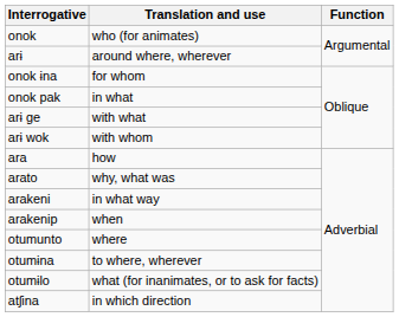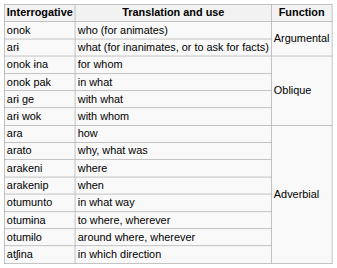arɨ | Translation and use: around where, wherever -> what (for inanimates, or to ask for facts)
arakeni | Translation and use: in what way -> where
otumunto | Translation and use: where -> in what way
otumɨlo | Translation and use: what (for inanimates, or to ask for facts) -> around where, wherever
